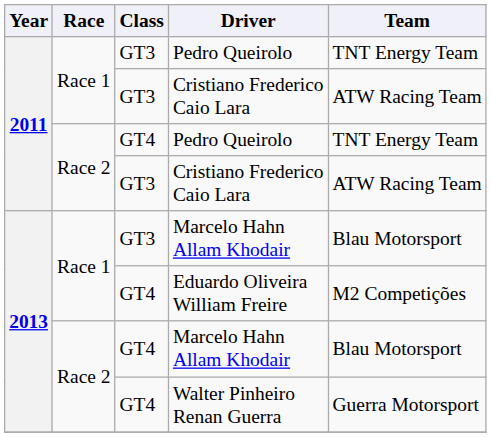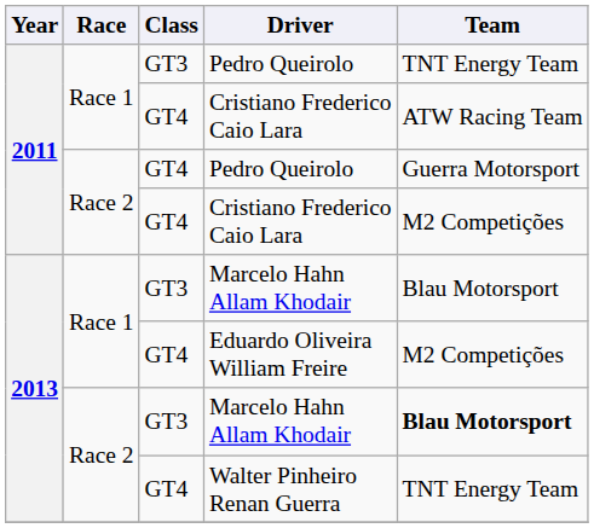Race 1 / Cristiano Frederico Caio Lara | Class: GT3 -> GT4
Race 2 / Pedro Queirolo | Team: TNT Energy Team -> Guerra Motorsport
Race 2 / Cristiano Frederico Caio Lara | Class: GT3 -> GT4
Race 2 / Cristiano Frederico Caio Lara | Team: ATW Racing Team -> M2 Competições
Race 2 / Marcelo Hahn Allam Khodair | Class: GT4 -> GT3
Race 2 / Marcelo Hahn Allam Khodair | Team: normal -> bold
Walter Pinheiro Renan Guerra | Team: Guerra Motorsport -> TNT Energy Team
